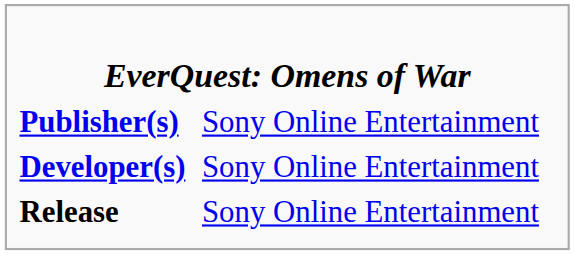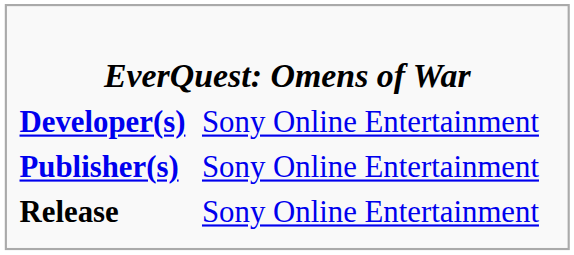rows swapped: Developer(s) <-> Publisher(s)
